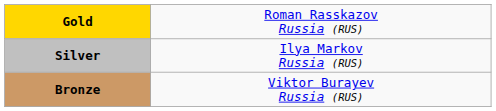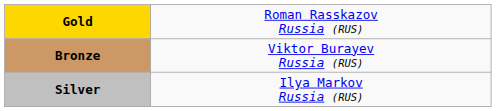rows swapped: Silver <-> Bronze
